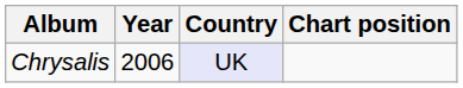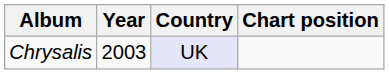Chrysalis | Year: 2006 -> 2003
